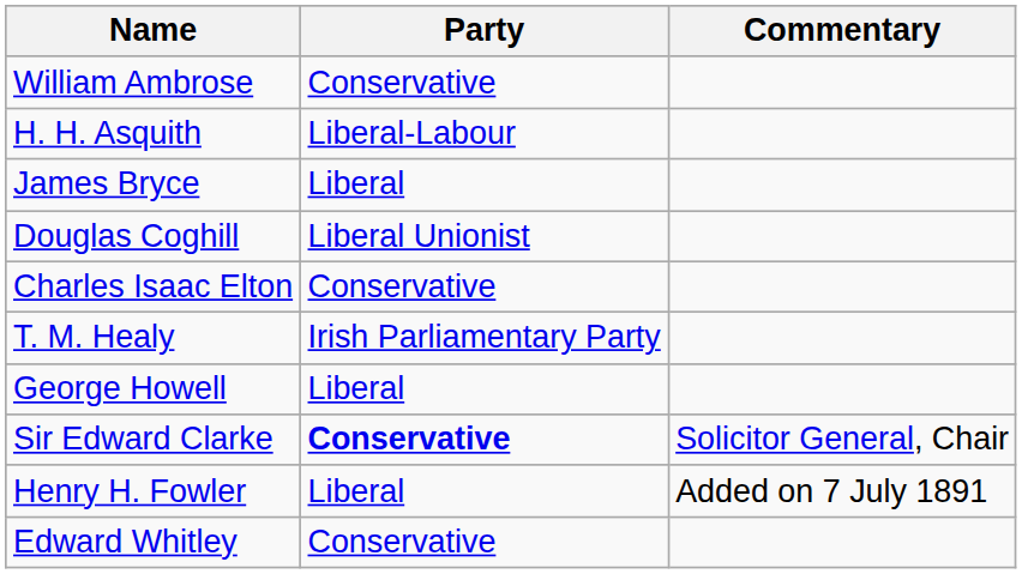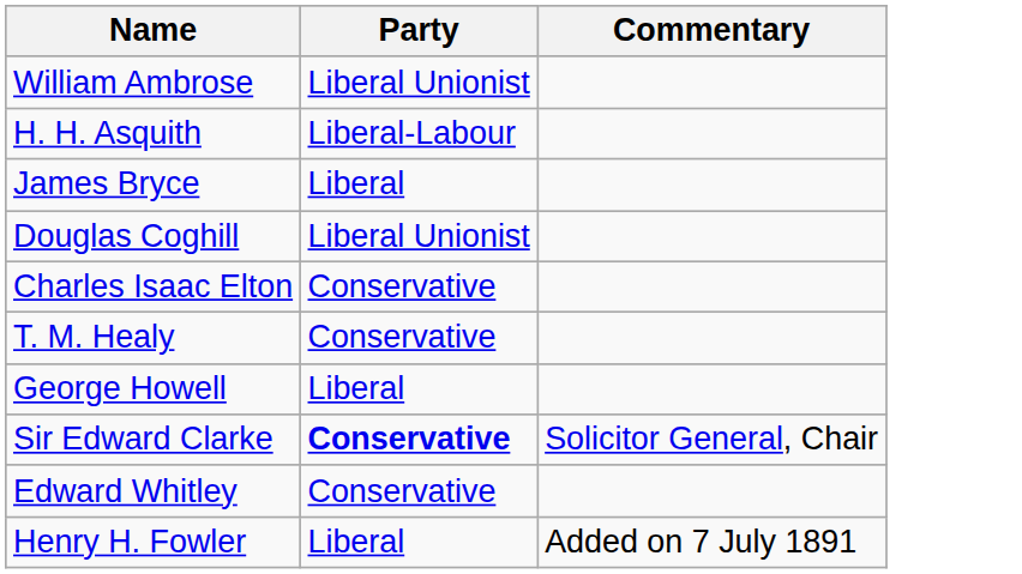William Ambrose | Party: Conservative -> Liberal Unionist
T. M. Healy | Party: Irish Parliamentary Party -> Conservative
rows swapped: Edward Whitley <-> Henry H. Fowler
